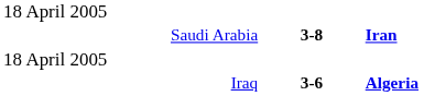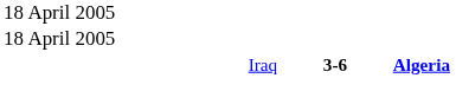- row: Saudi Arabia | 3-8 | Iran
